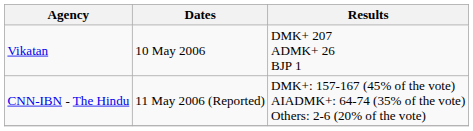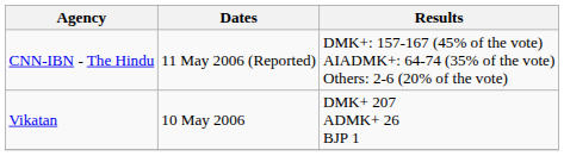rows swapped: CNN-IBN - The Hindu <-> Vikatan
